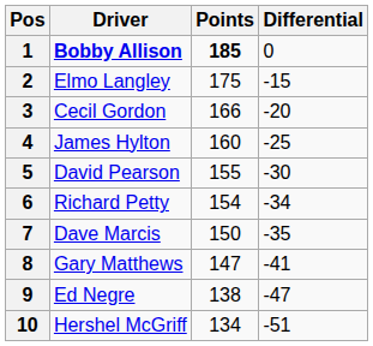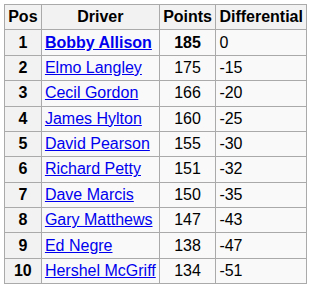6 | Points: 154 -> 151
6 | Differential: -34 -> -32
8 | Differential: -41 -> -43
